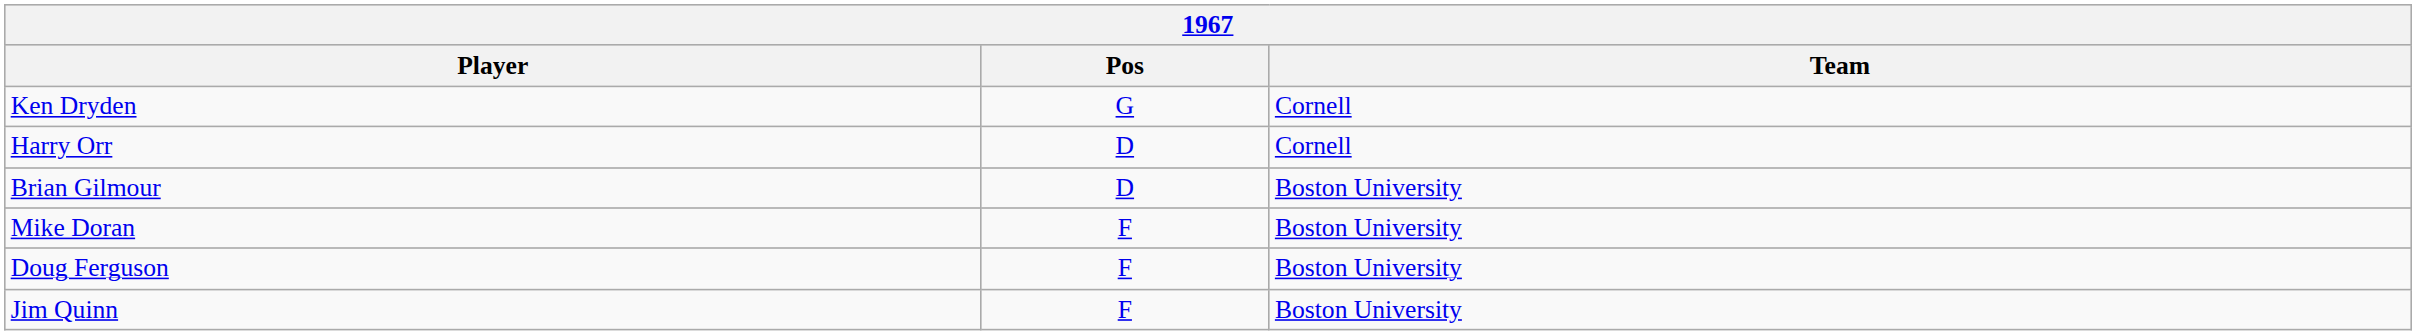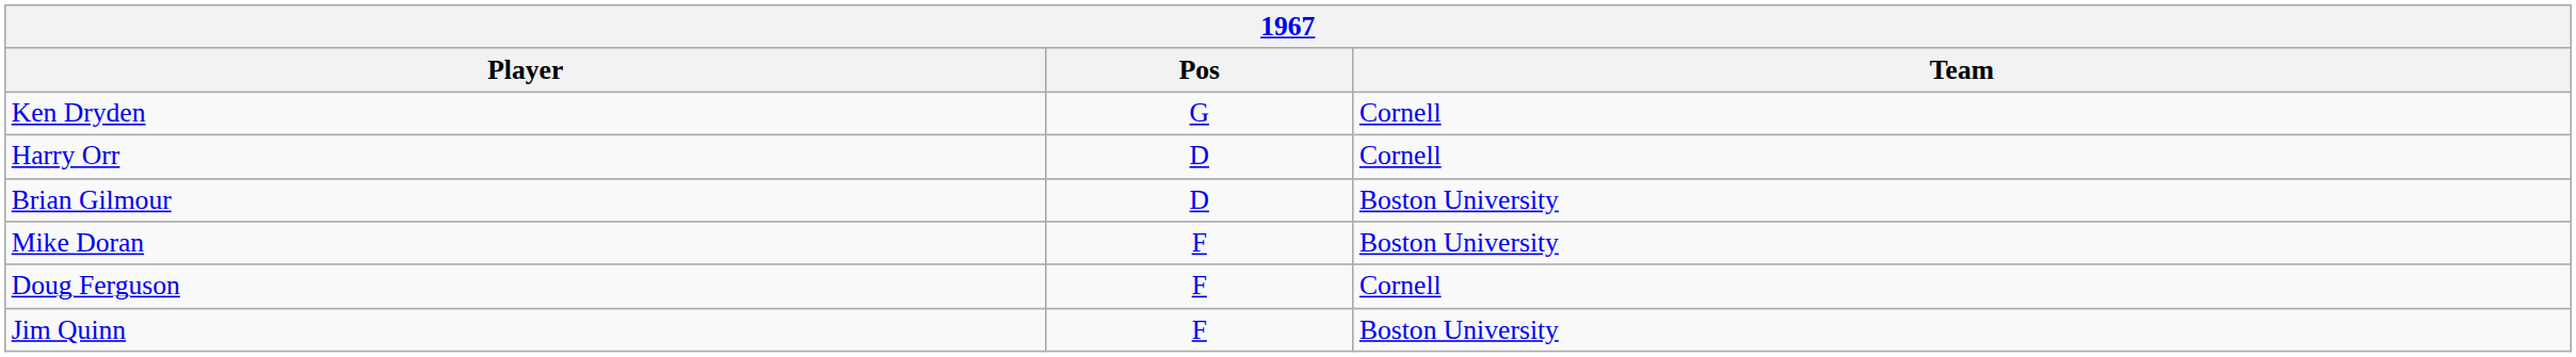Doug Ferguson | Team: Boston University -> Cornell
